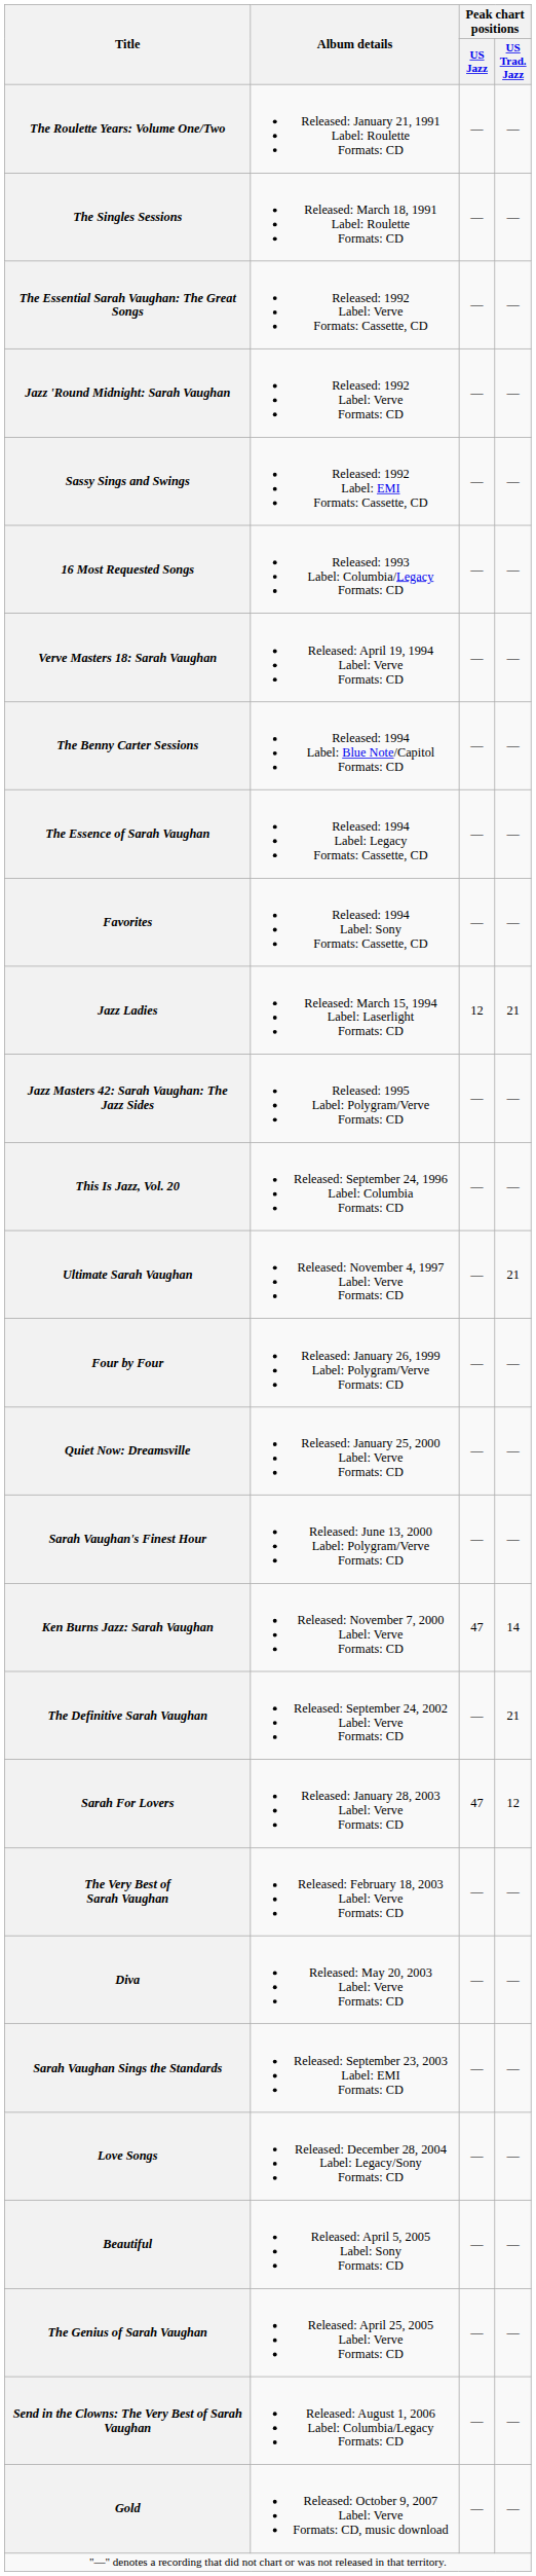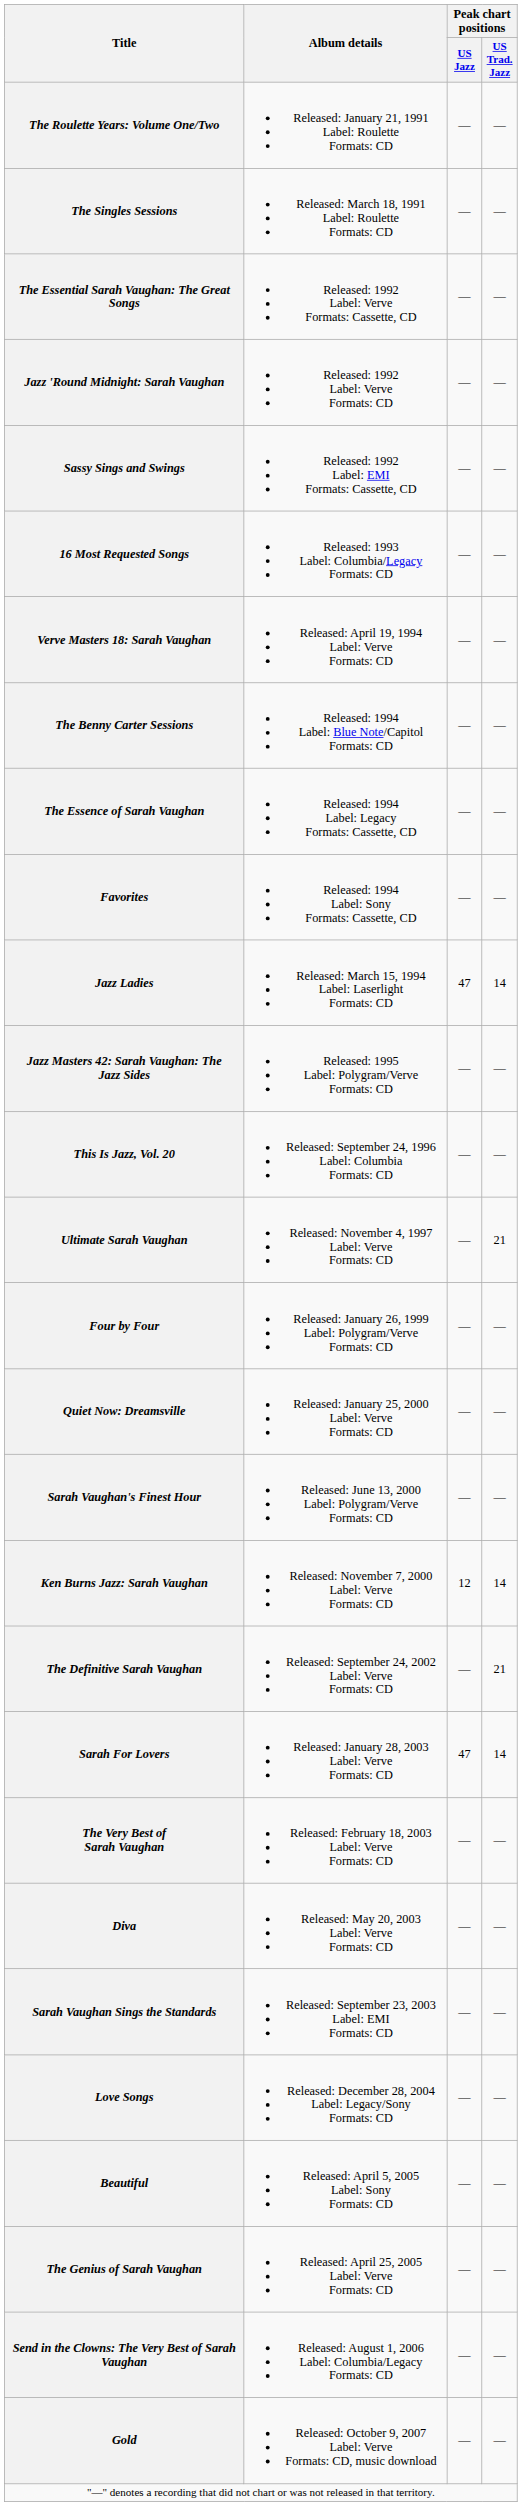Jazz Ladies | Peak chart positions / US Jazz: 12 -> 47
Jazz Ladies | Peak chart positions / US Trad. Jazz: 21 -> 14
Ken Burns Jazz: Sarah Vaughan | Peak chart positions / US Jazz: 47 -> 12
Sarah For Lovers | Peak chart positions / US Trad. Jazz: 12 -> 14
